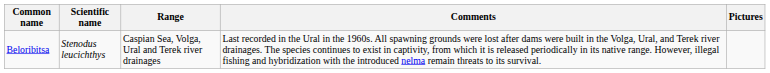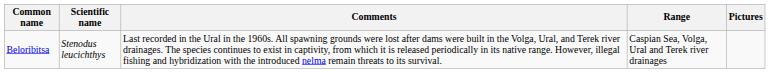columns swapped: Range <-> Comments
